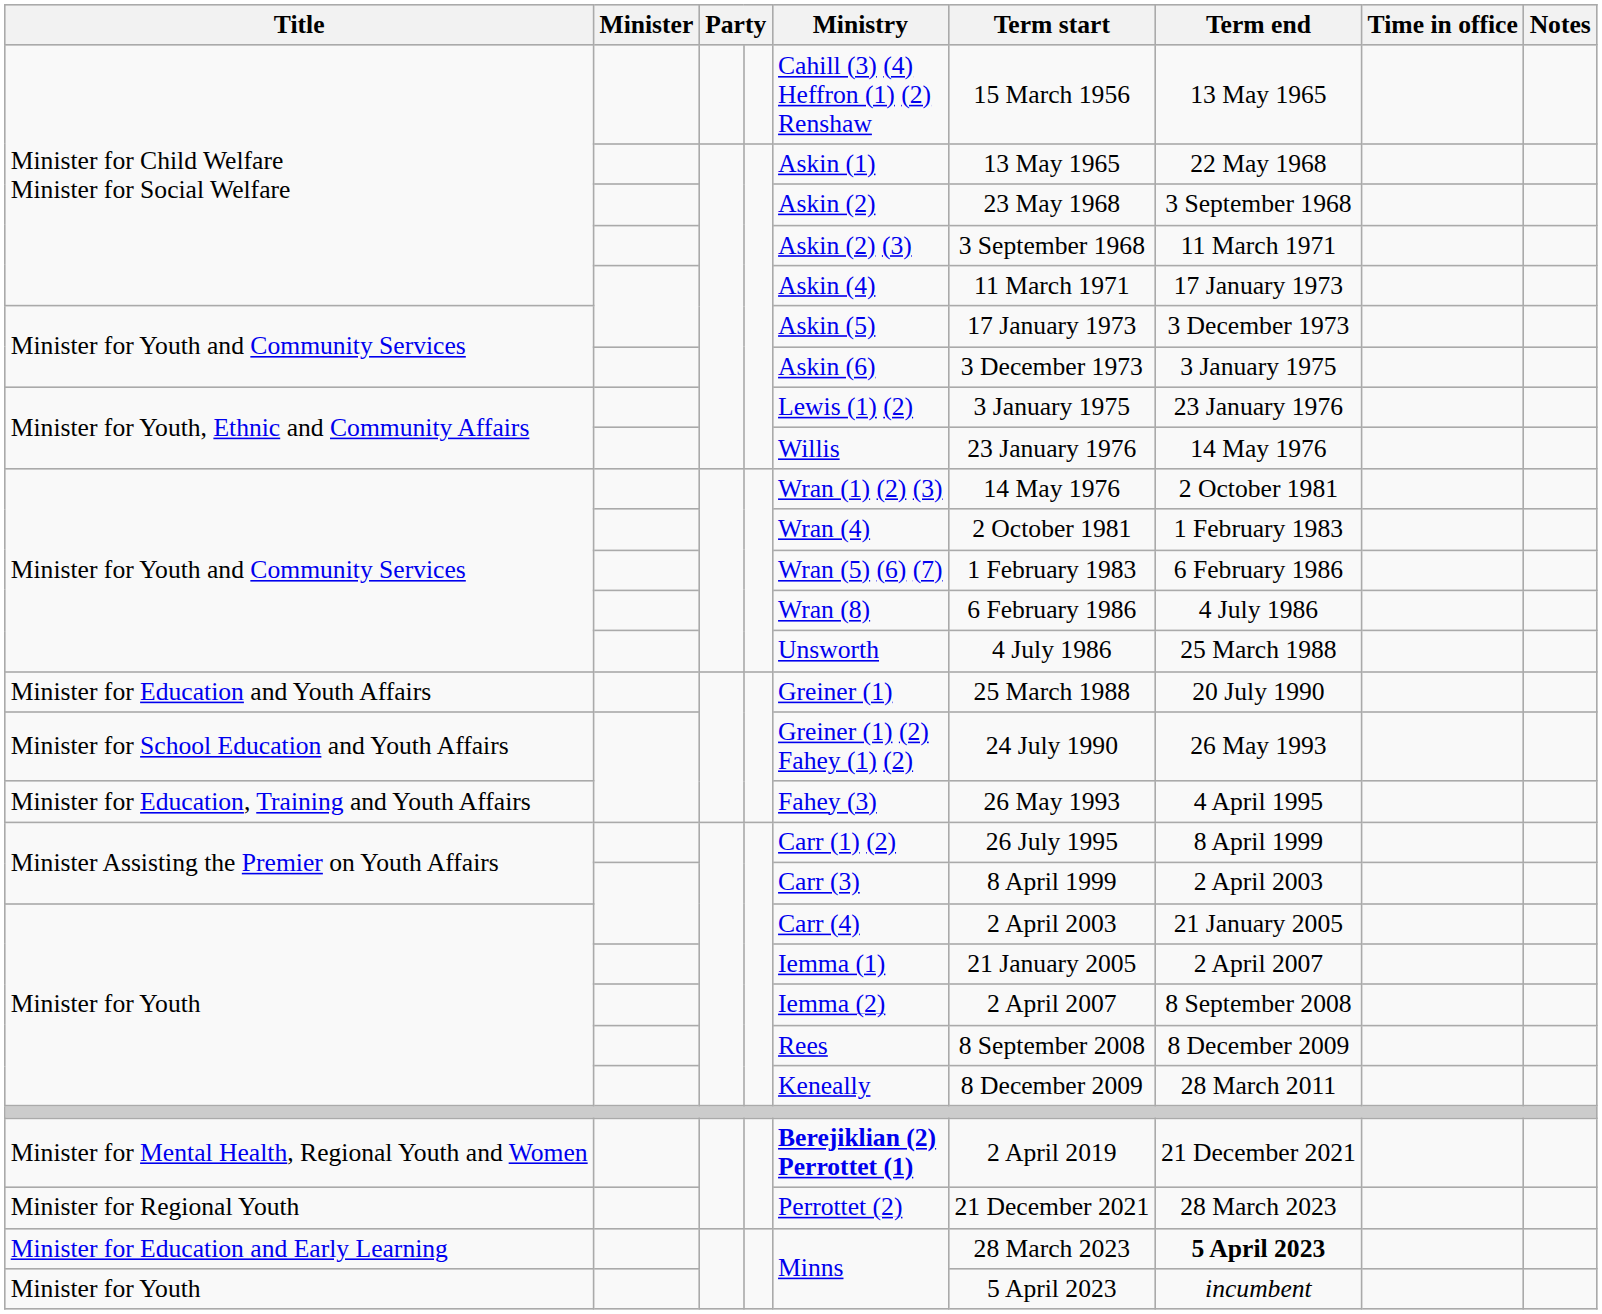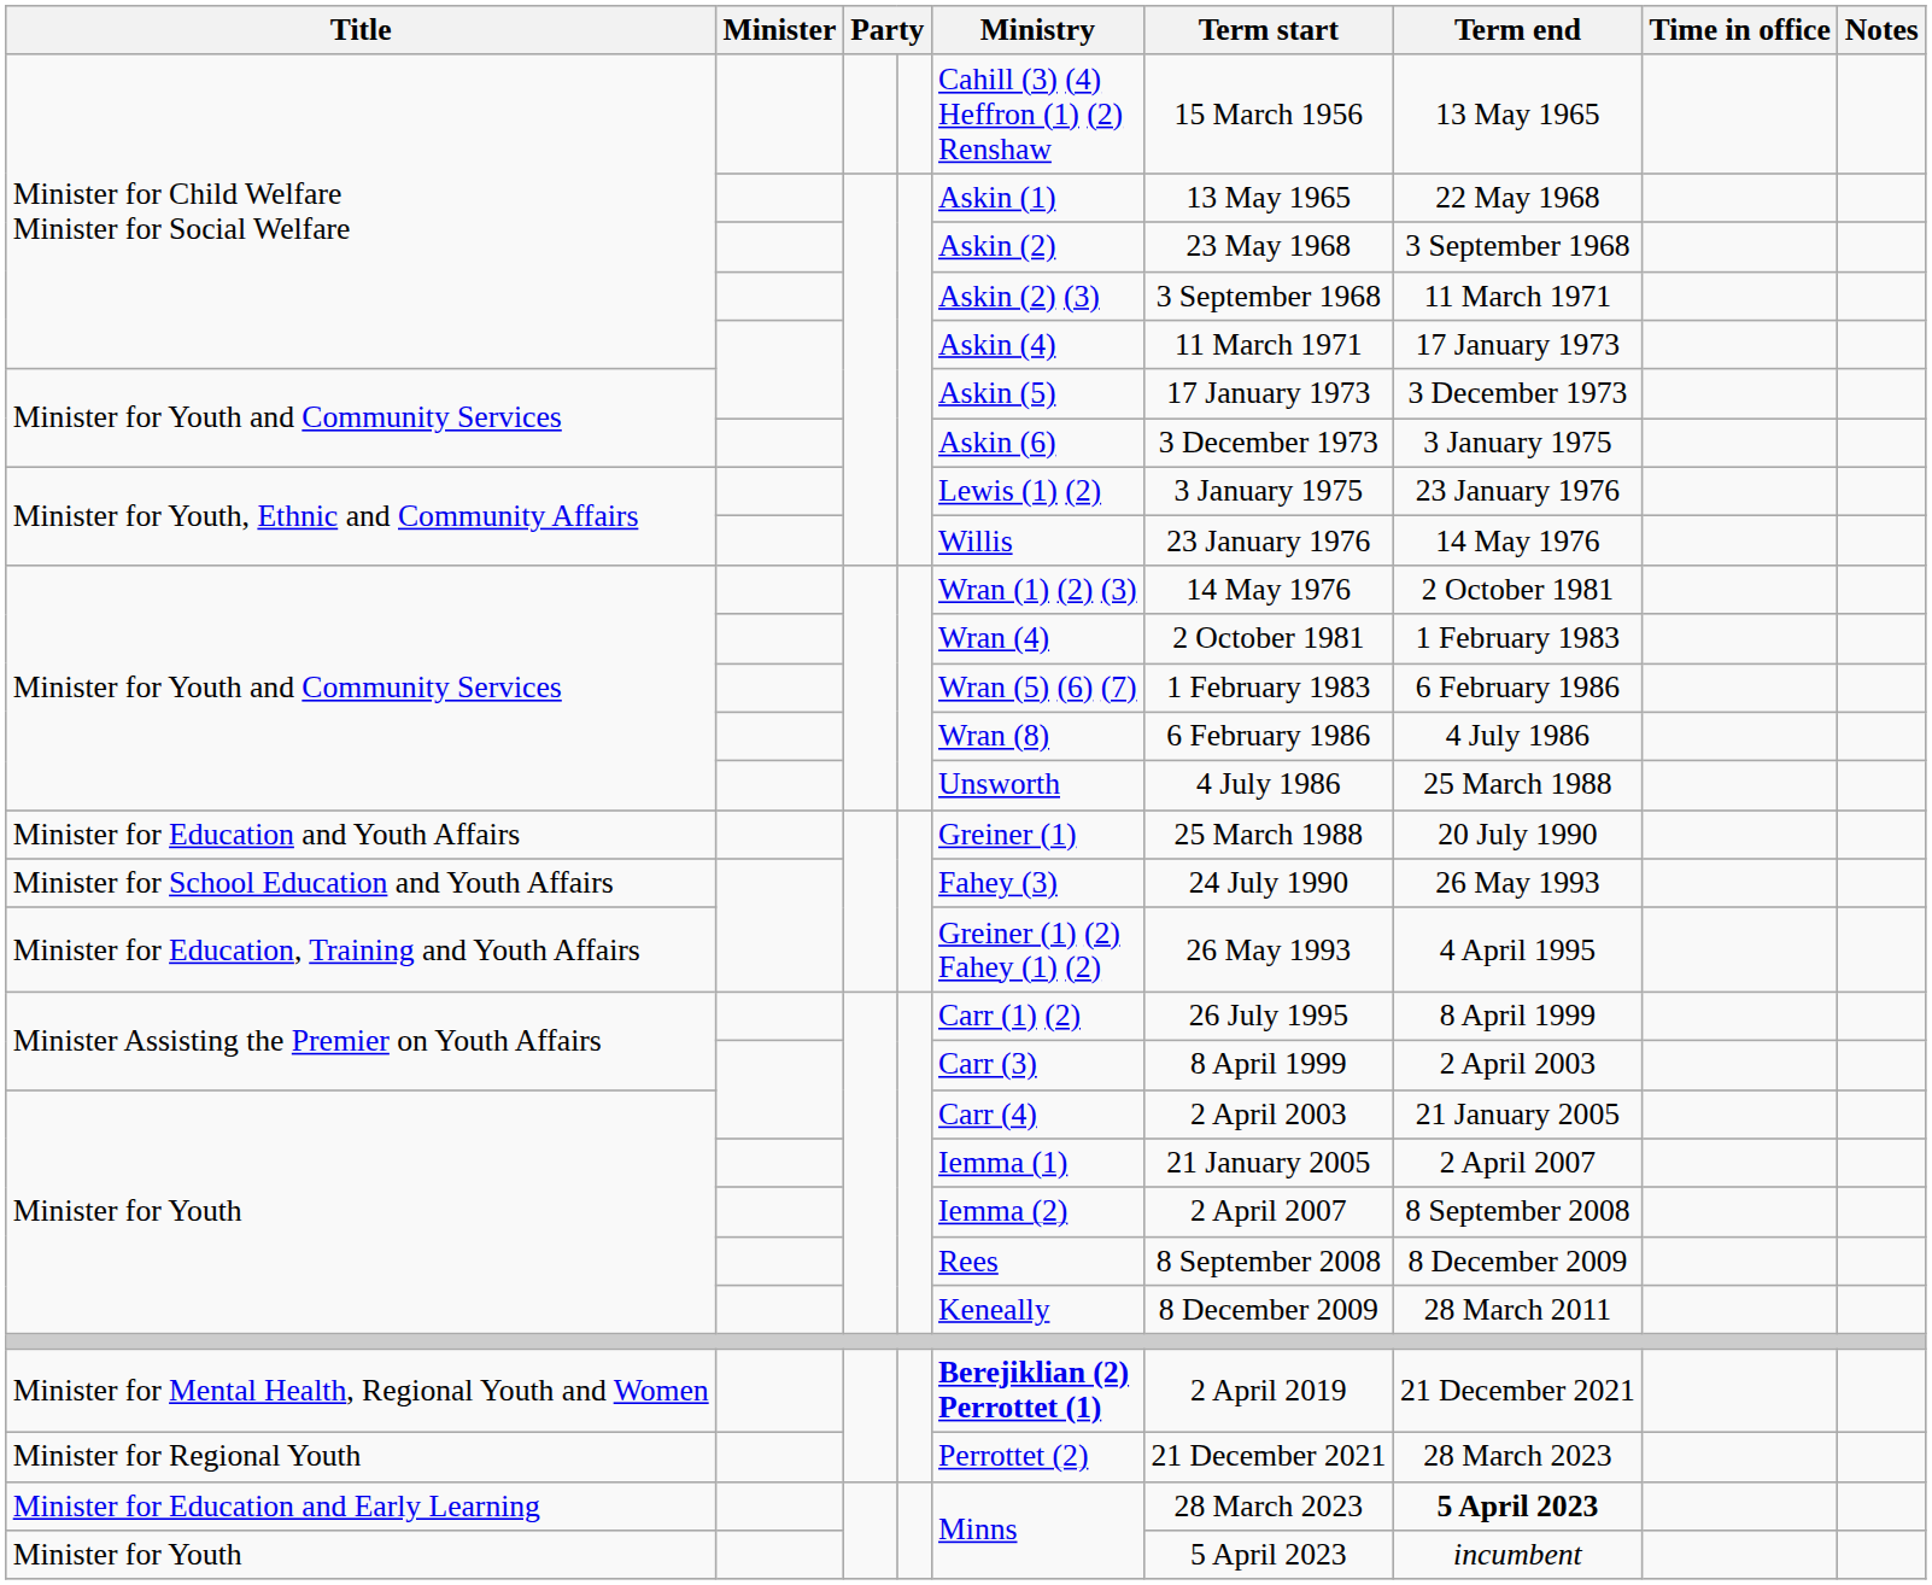Minister for School Education and Youth Affairs | Ministry: Greiner (1) (2) Fahey (1) (2) -> Fahey (3)
Minister for Education, Training and Youth Affairs | Ministry: Fahey (3) -> Greiner (1) (2) Fahey (1) (2)
